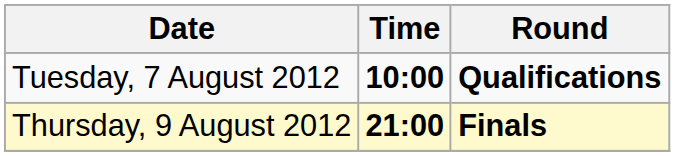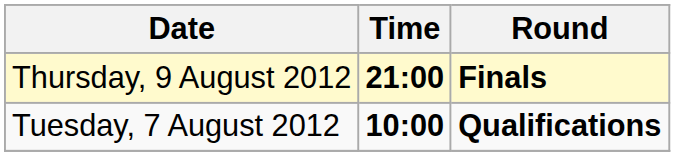rows swapped: Tuesday, 7 August 2012 <-> Thursday, 9 August 2012
